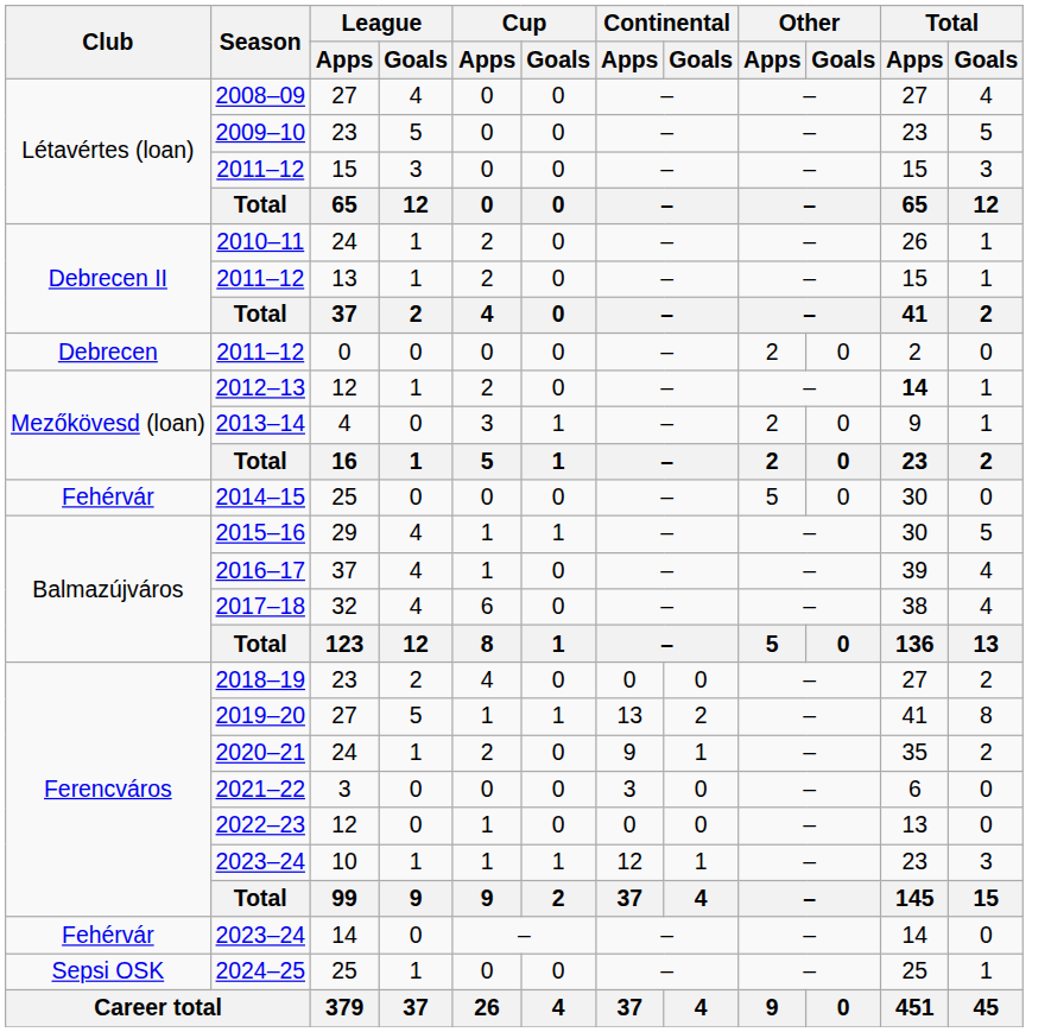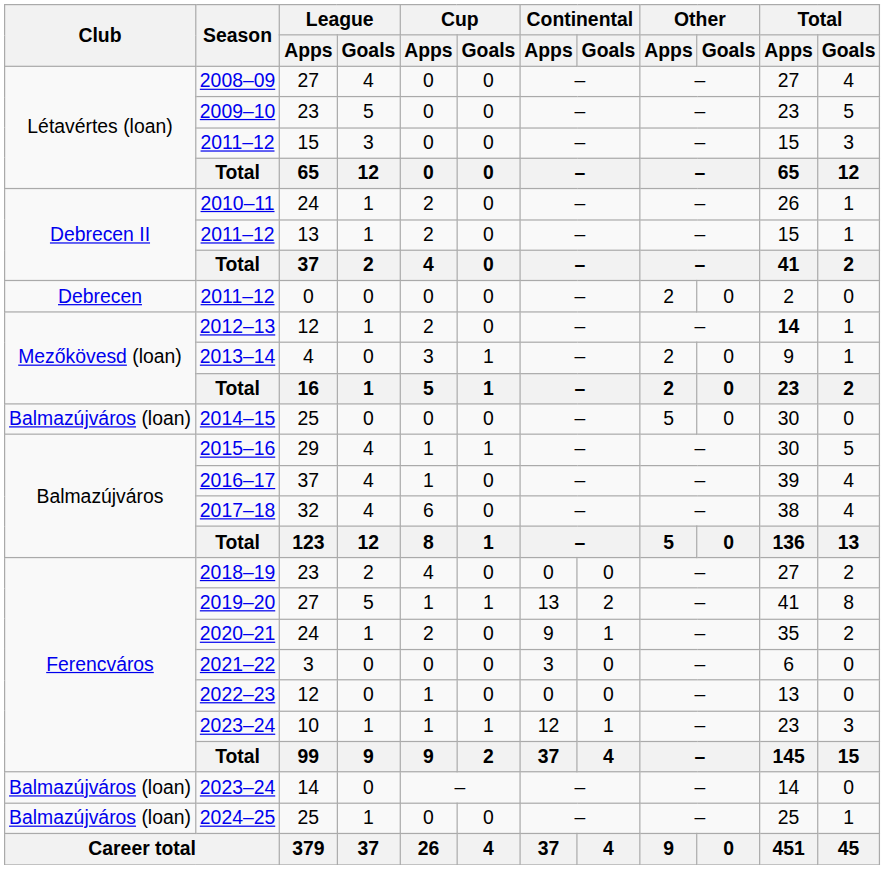2014–15 | Club: Fehérvár -> Balmazújváros (loan)
2023–24 / 14 | Club: Fehérvár -> Balmazújváros (loan)
2024–25 | Club: Sepsi OSK -> Balmazújváros (loan)
